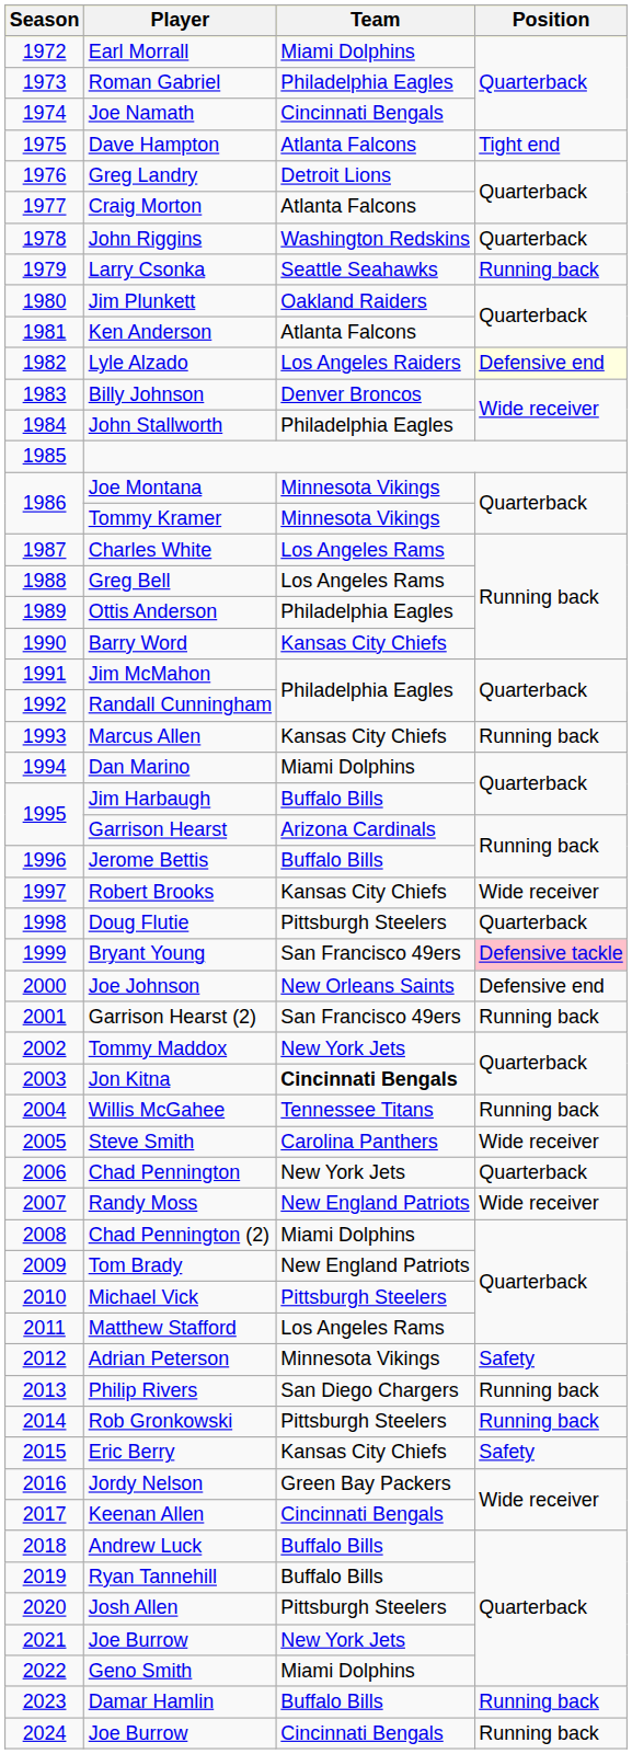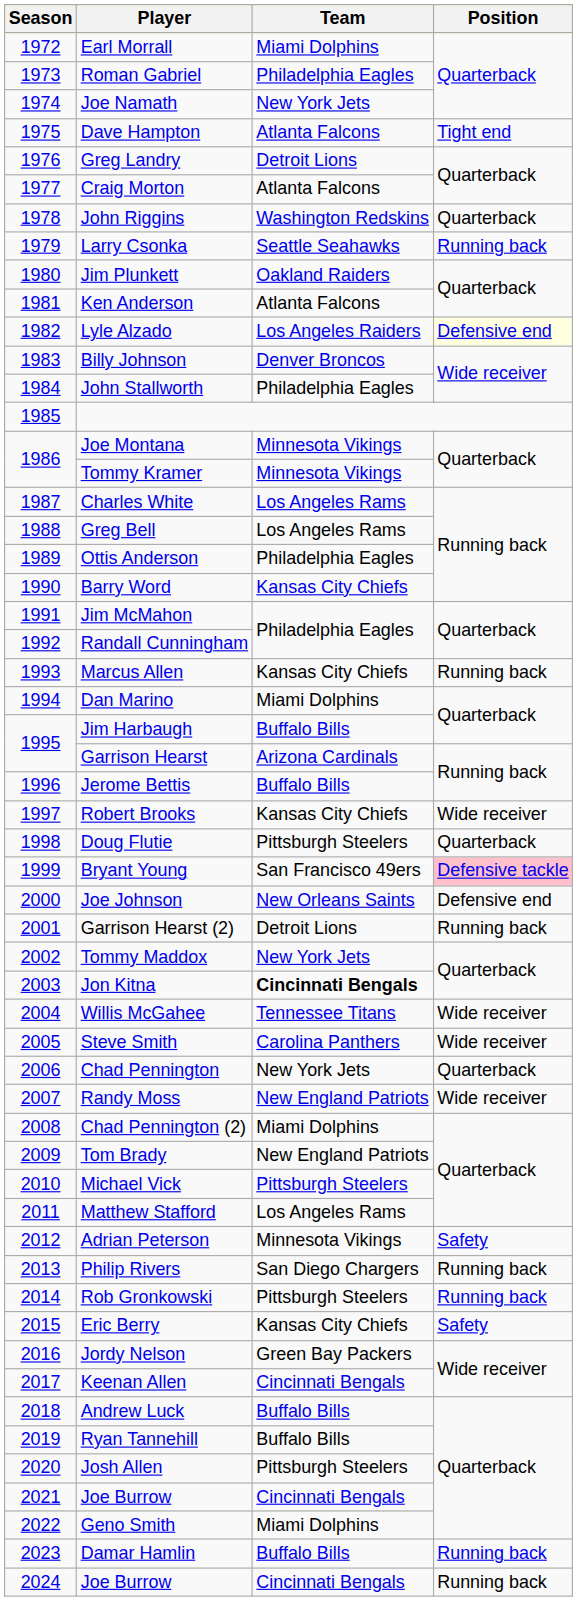Joe Namath | Team: Cincinnati Bengals -> New York Jets
Garrison Hearst (2) | Team: San Francisco 49ers -> Detroit Lions
Willis McGahee | Position: Running back -> Wide receiver
2021 / Joe Burrow | Team: New York Jets -> Cincinnati Bengals
